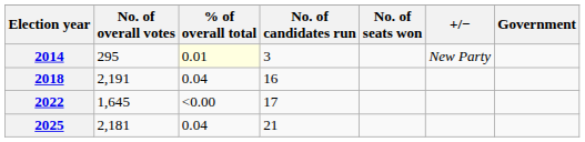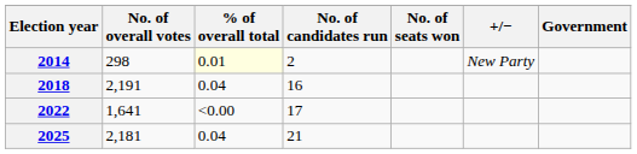2014 | No. of overall votes: 295 -> 298
2014 | No. of candidates run: 3 -> 2
2022 | No. of overall votes: 1,645 -> 1,641
